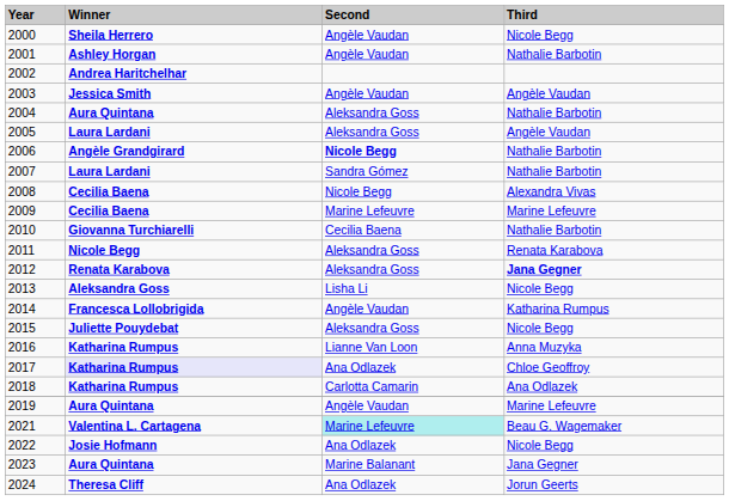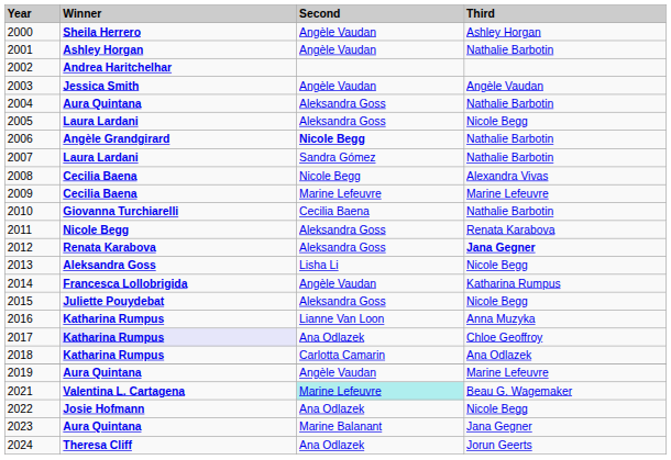2000 | Third: Nicole Begg -> Ashley Horgan
2005 | Third: Angèle Vaudan -> Nicole Begg
